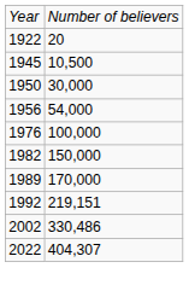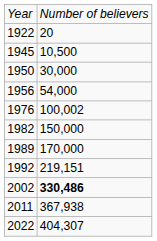1976 | column 2: 100,000 -> 100,002
2002 | column 2: normal -> bold
+ row: 2011 | 367,938
